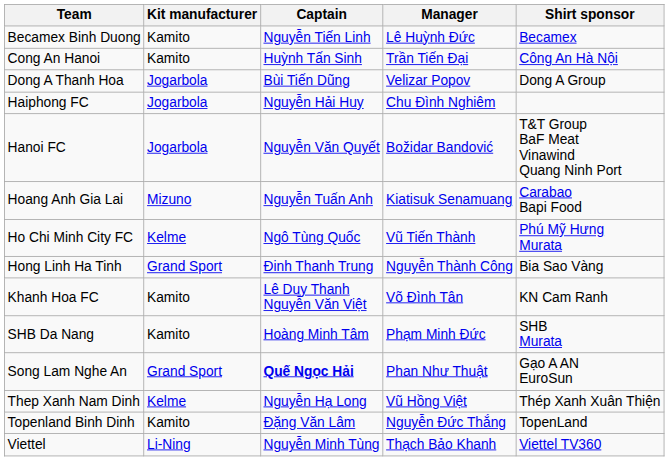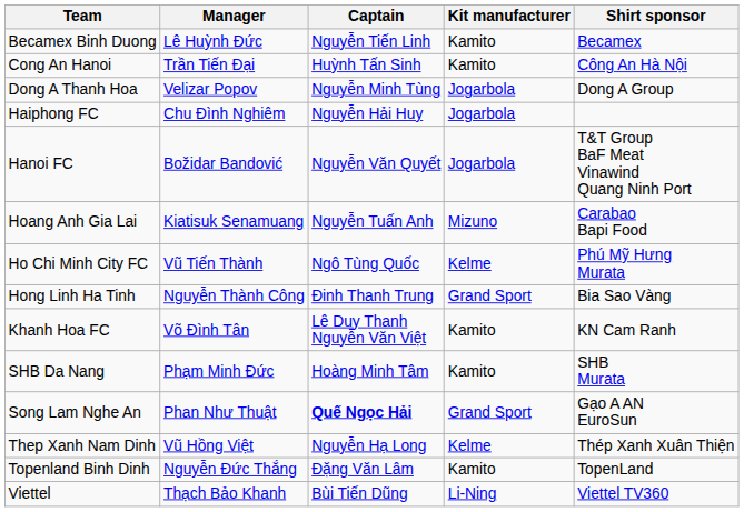columns swapped: Manager <-> Kit manufacturer
Dong A Thanh Hoa | Captain: Bùi Tiến Dũng -> Nguyễn Minh Tùng
Viettel | Captain: Nguyễn Minh Tùng -> Bùi Tiến Dũng
